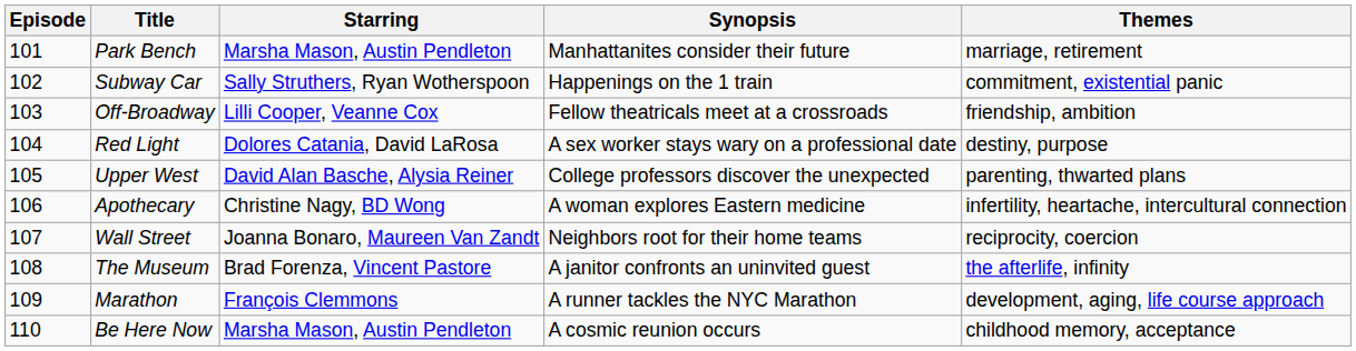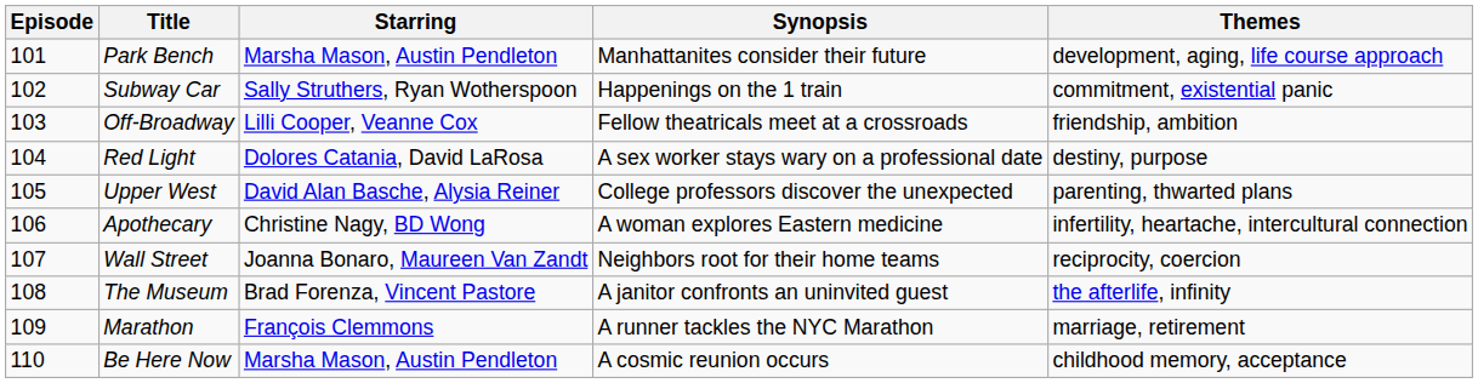Park Bench | Themes: marriage, retirement -> development, aging, life course approach
Marathon | Themes: development, aging, life course approach -> marriage, retirement
